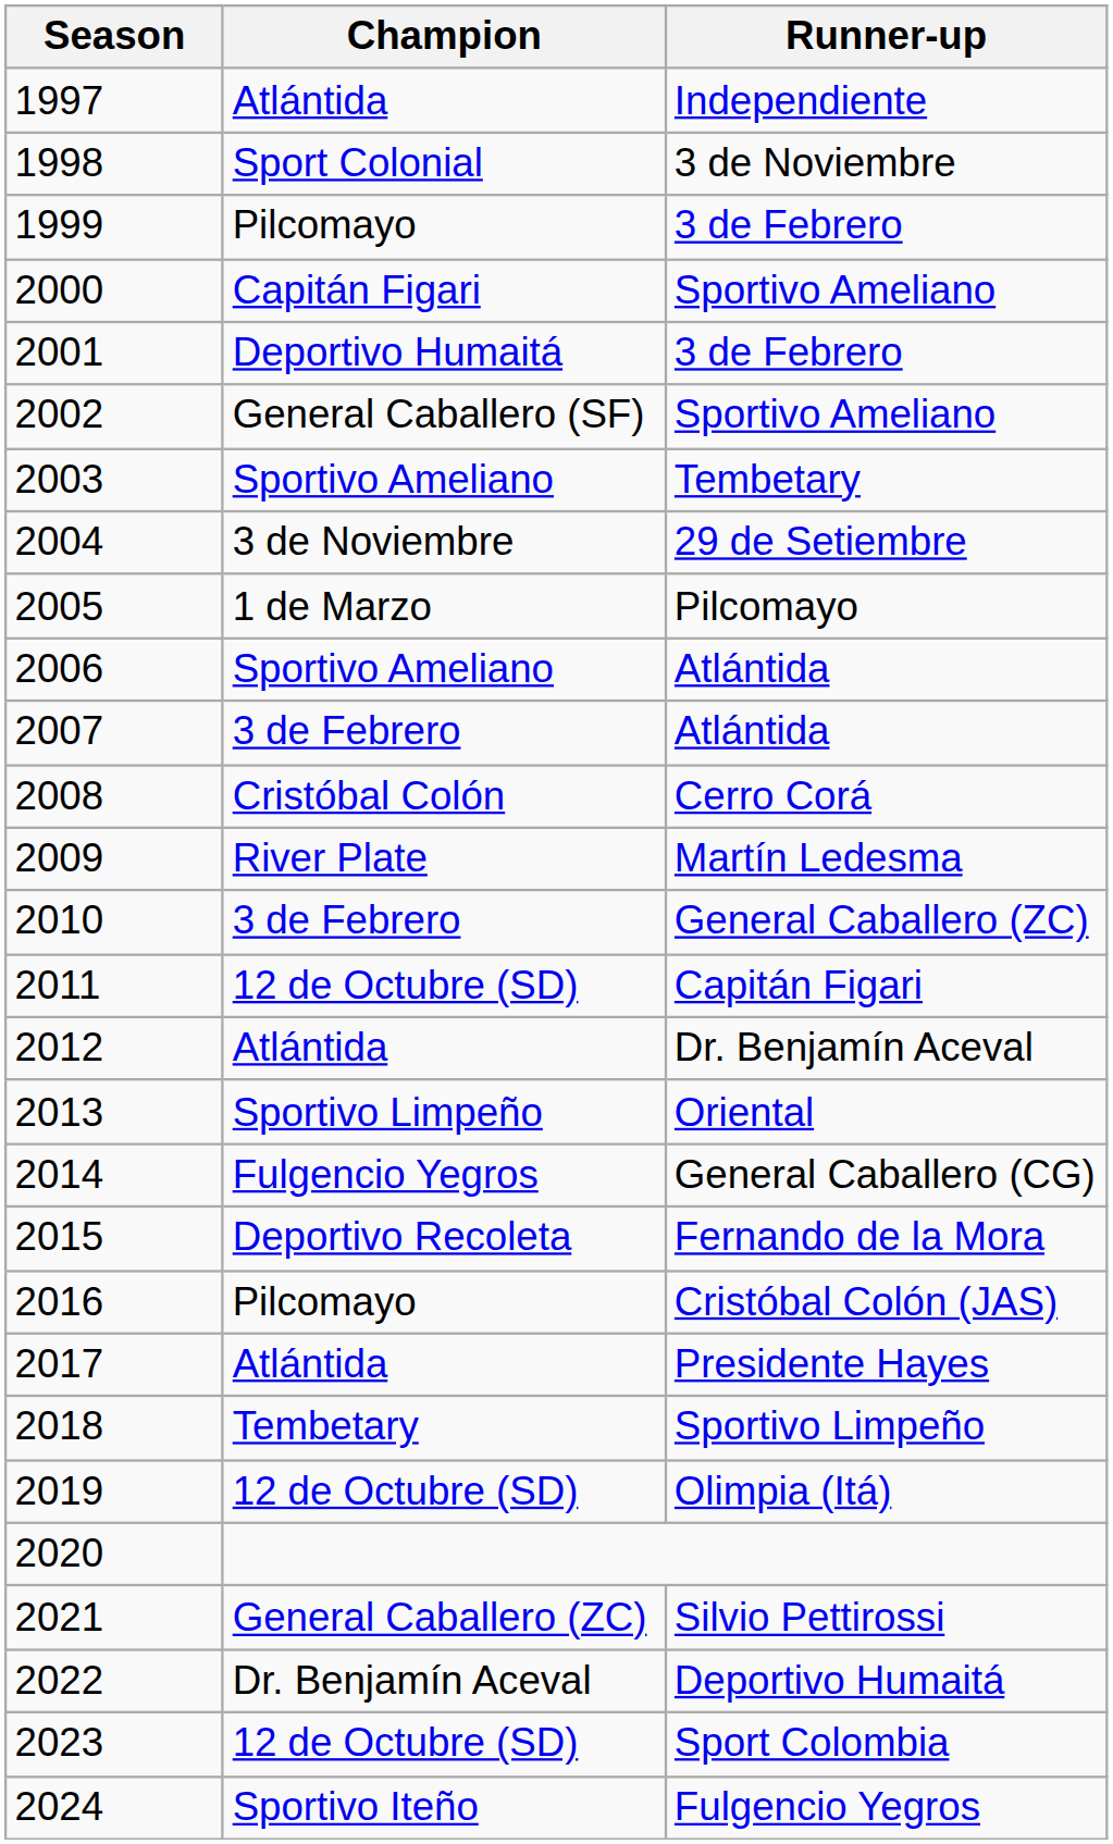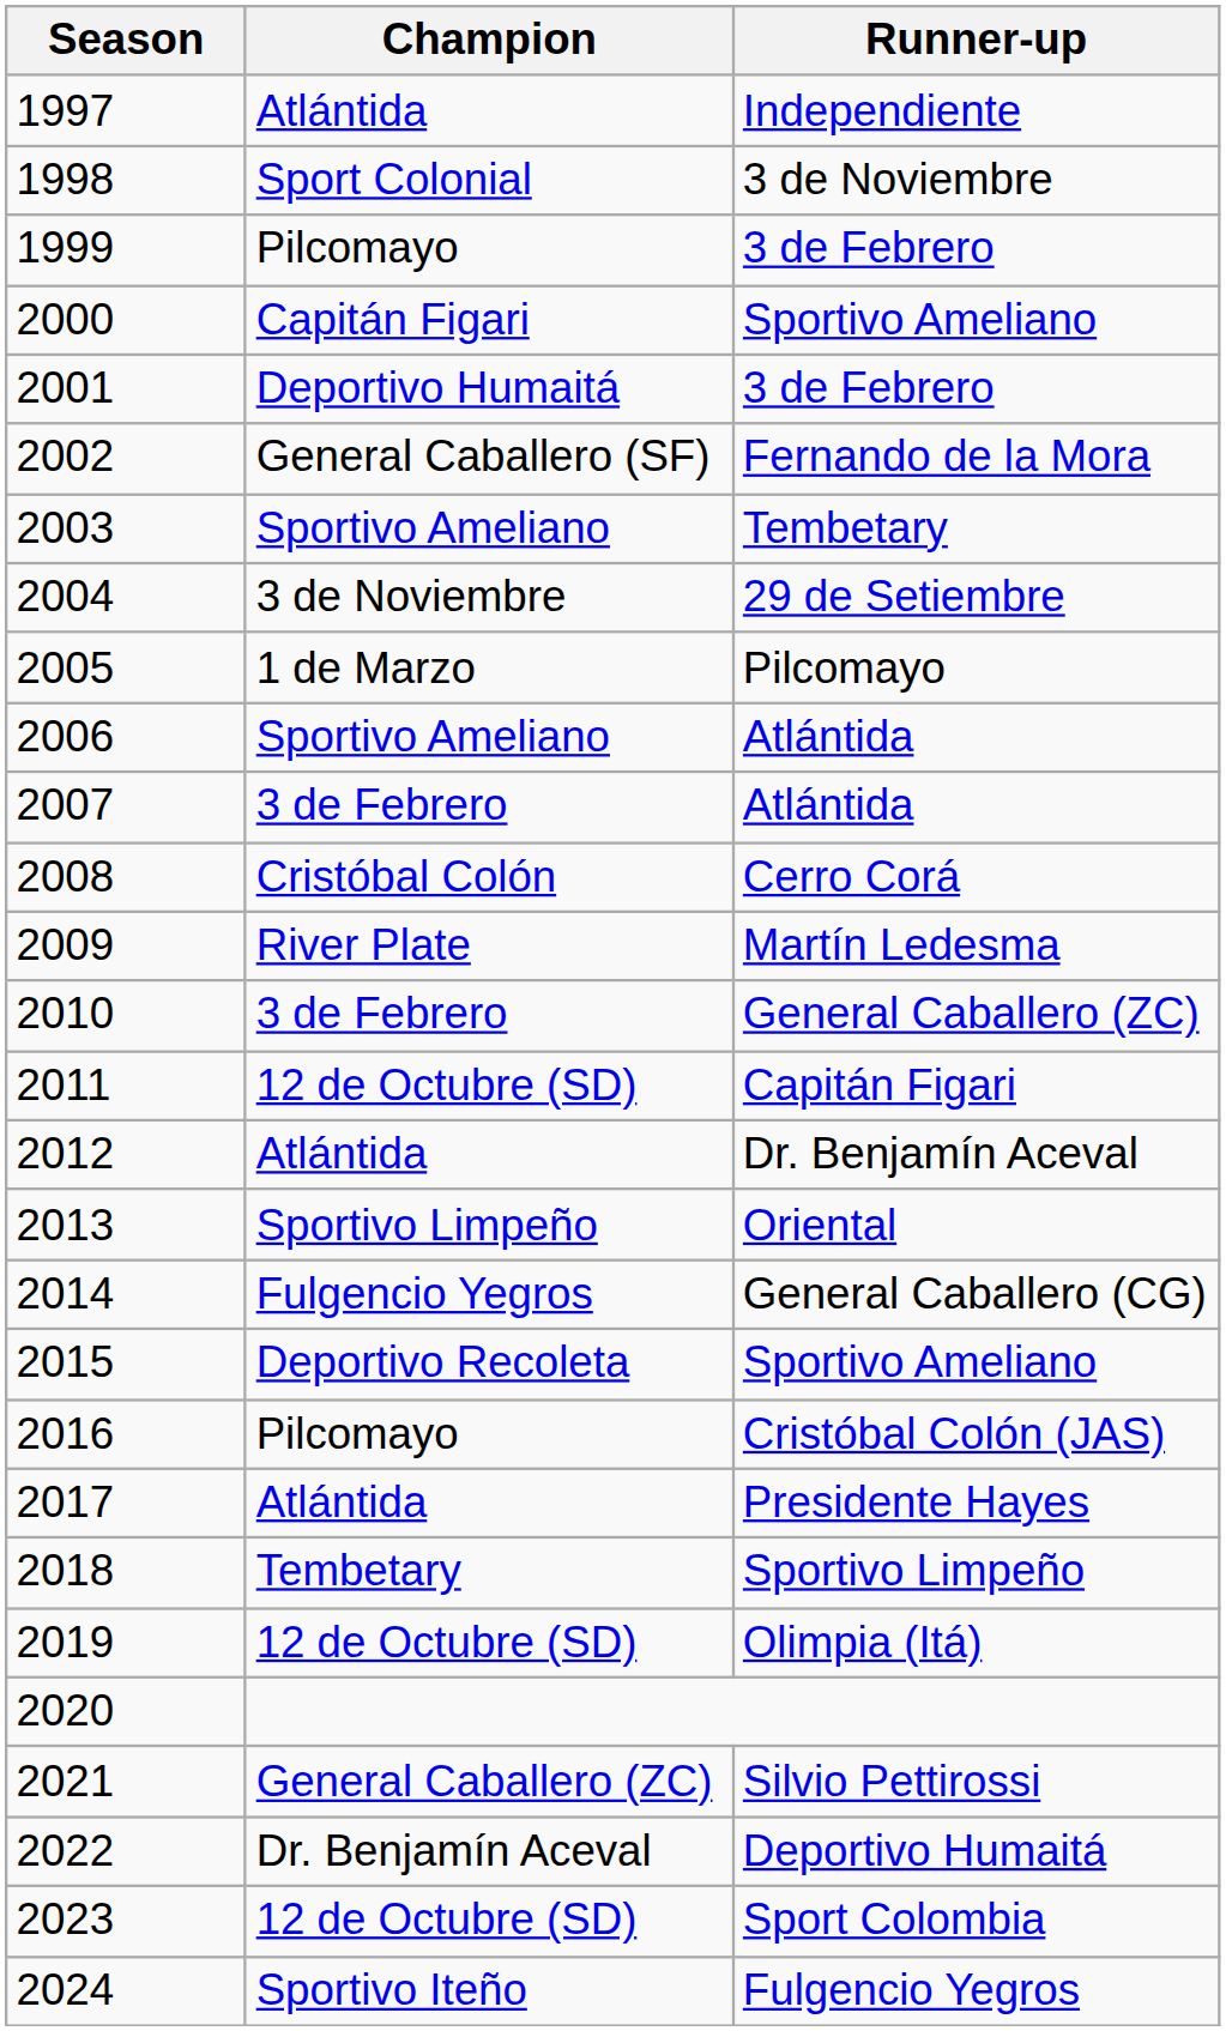2002 | Runner-up: Sportivo Ameliano -> Fernando de la Mora
2015 | Runner-up: Fernando de la Mora -> Sportivo Ameliano
